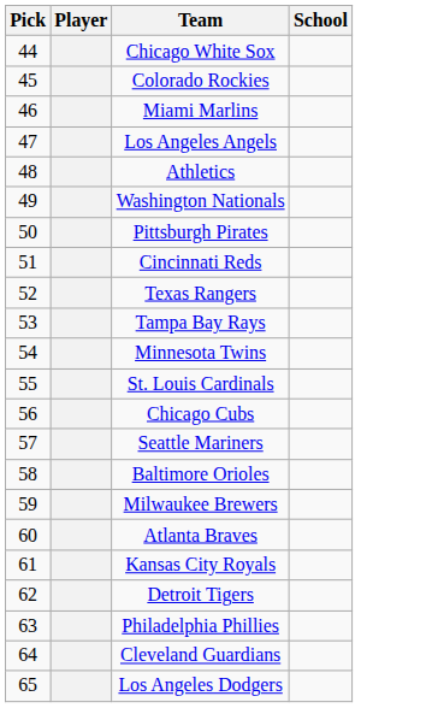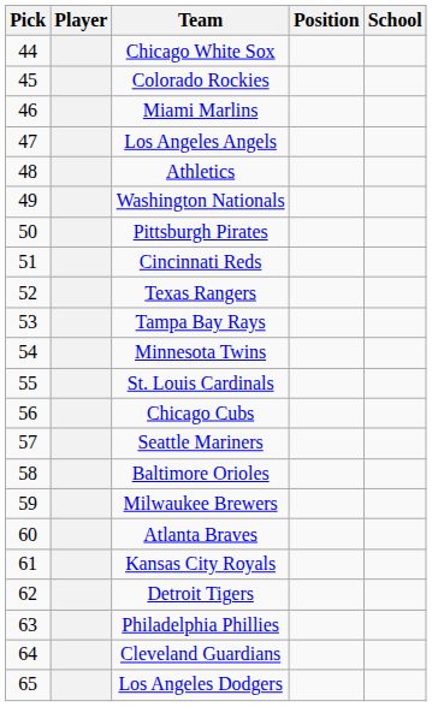+ column: Position
